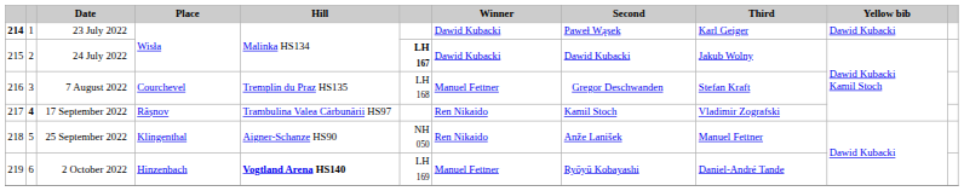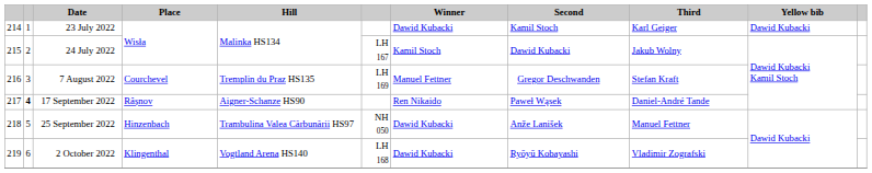23 July 2022 | column 1: bold -> normal
23 July 2022 | Second: Paweł Wąsek -> Kamil Stoch
24 July 2022 | column 6: bold -> normal
24 July 2022 | Winner: Dawid Kubacki -> Kamil Stoch
7 August 2022 | column 6: LH 168 -> LH 169
17 September 2022 | Hill: Trambulina Valea Cărbunării HS97 -> Aigner-Schanze HS90
17 September 2022 | Second: Kamil Stoch -> Paweł Wąsek
17 September 2022 | Third: Vladimir Zografski -> Daniel-André Tande
25 September 2022 | Place: Klingenthal -> Hinzenbach
25 September 2022 | Hill: Aigner-Schanze HS90 -> Trambulina Valea Cărbunării HS97
25 September 2022 | Winner: Ren Nikaido -> Dawid Kubacki
2 October 2022 | Place: Hinzenbach -> Klingenthal
2 October 2022 | Hill: bold -> normal
2 October 2022 | column 6: LH 169 -> LH 168
2 October 2022 | Winner: Manuel Fettner -> Dawid Kubacki
2 October 2022 | Third: Daniel-André Tande -> Vladimir Zografski
